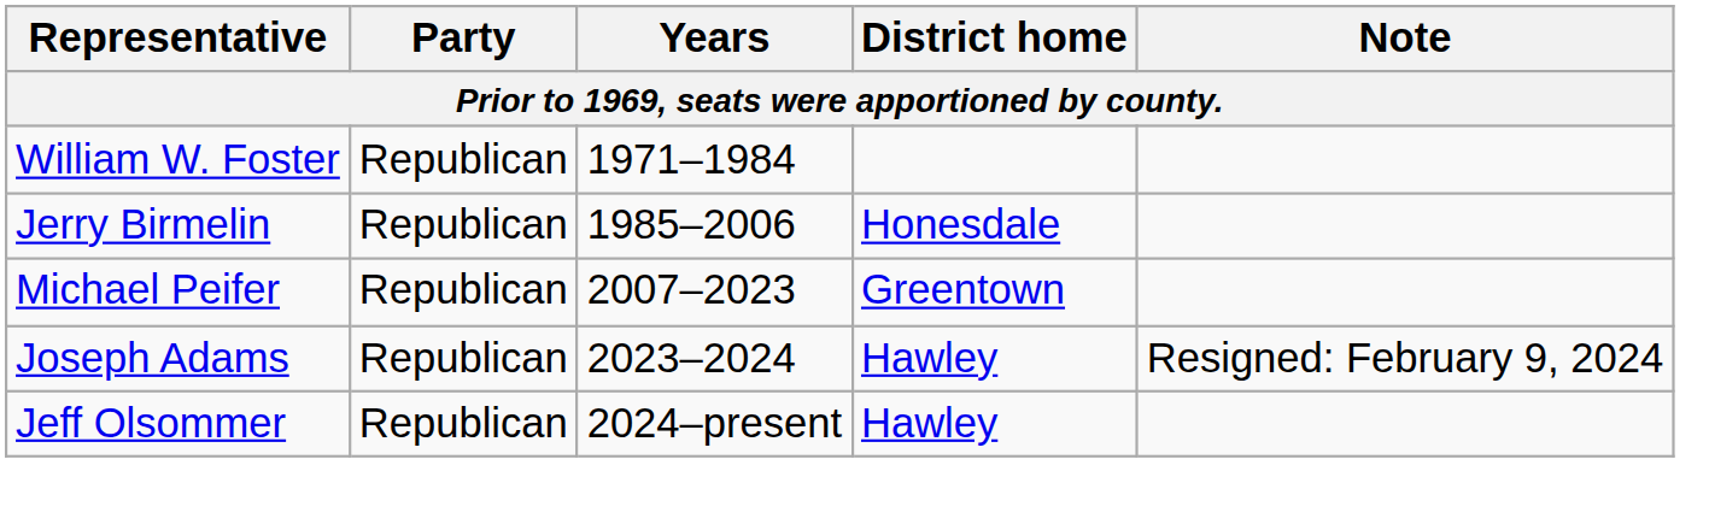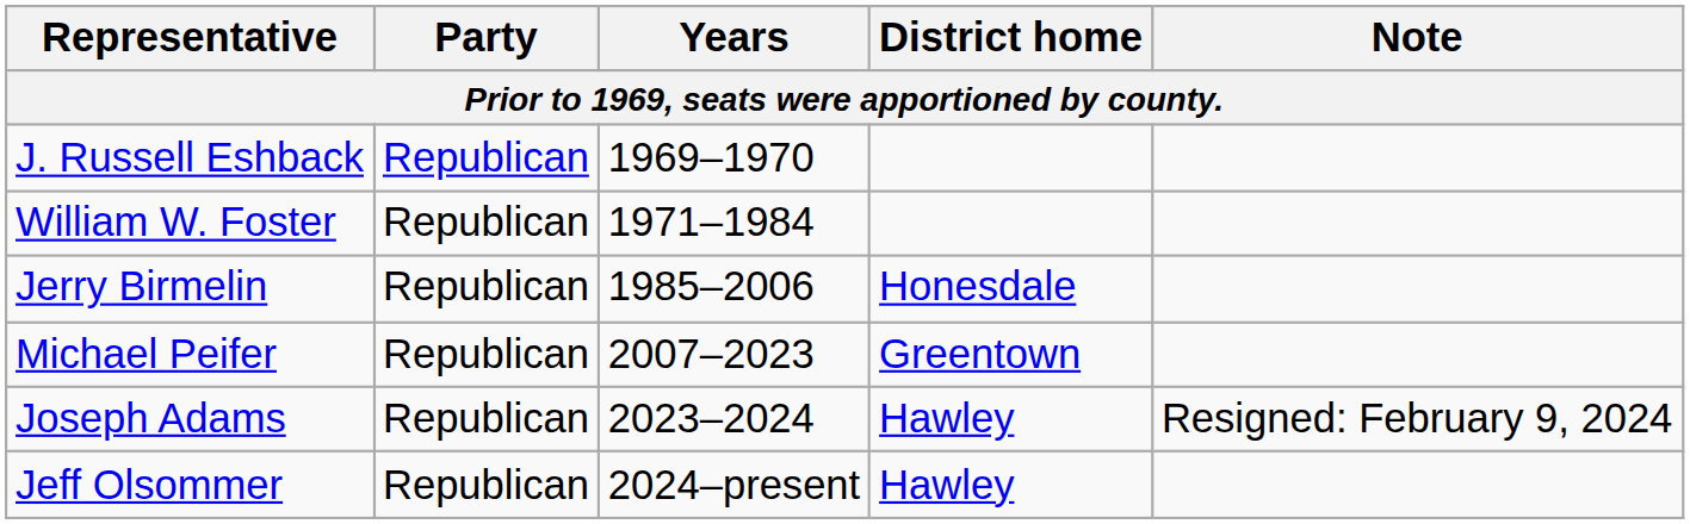+ row: J. Russell Eshback | Republican | 1969–1970
